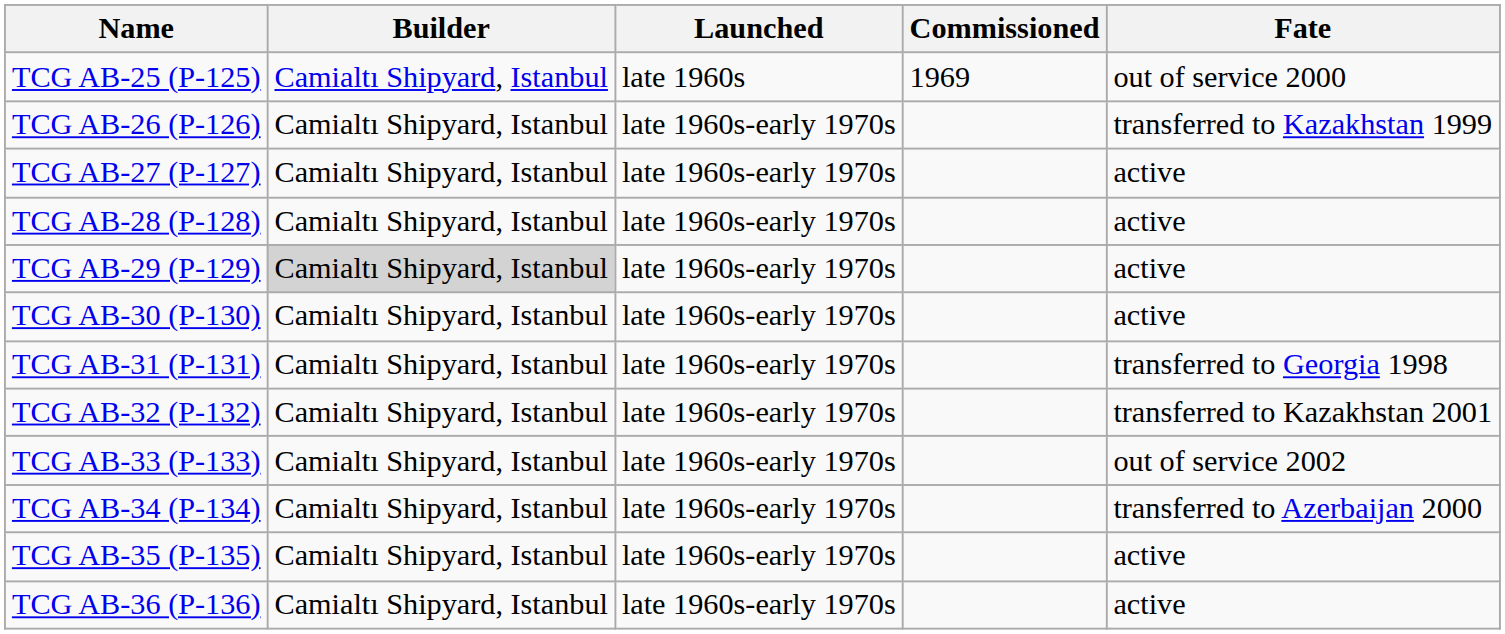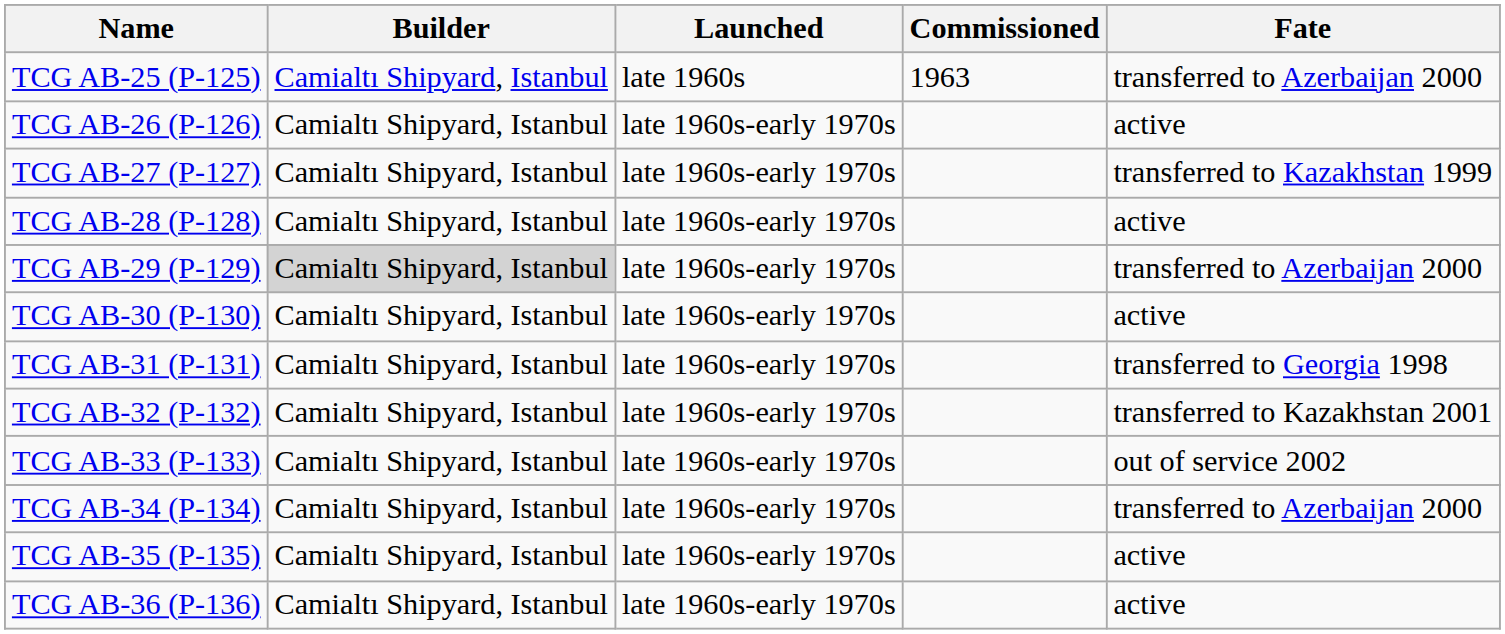TCG AB-25 (P-125) | Commissioned: 1969 -> 1963
TCG AB-25 (P-125) | Fate: out of service 2000 -> transferred to Azerbaijan 2000
TCG AB-26 (P-126) | Fate: transferred to Kazakhstan 1999 -> active
TCG AB-27 (P-127) | Fate: active -> transferred to Kazakhstan 1999
TCG AB-29 (P-129) | Fate: active -> transferred to Azerbaijan 2000
